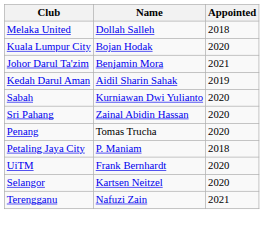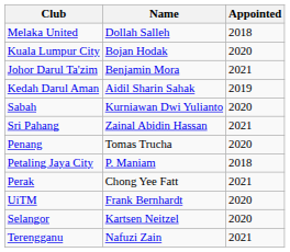Sri Pahang | Appointed: 2020 -> 2021
+ row: Perak | Chong Yee Fatt | 2021
